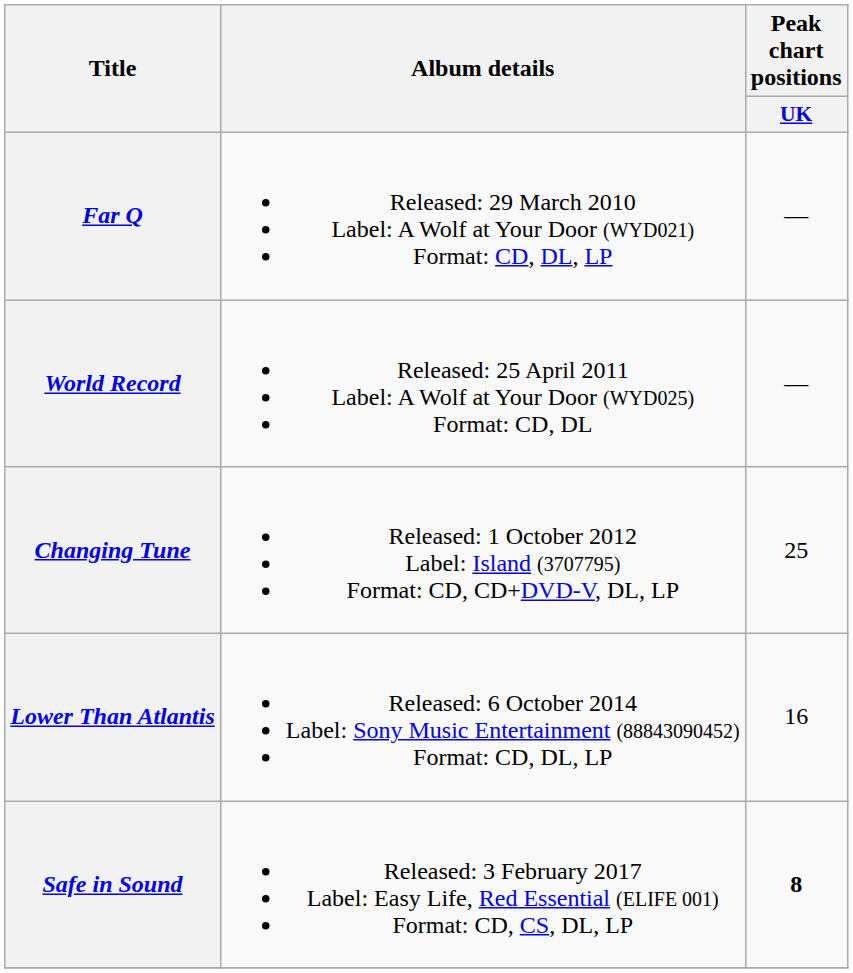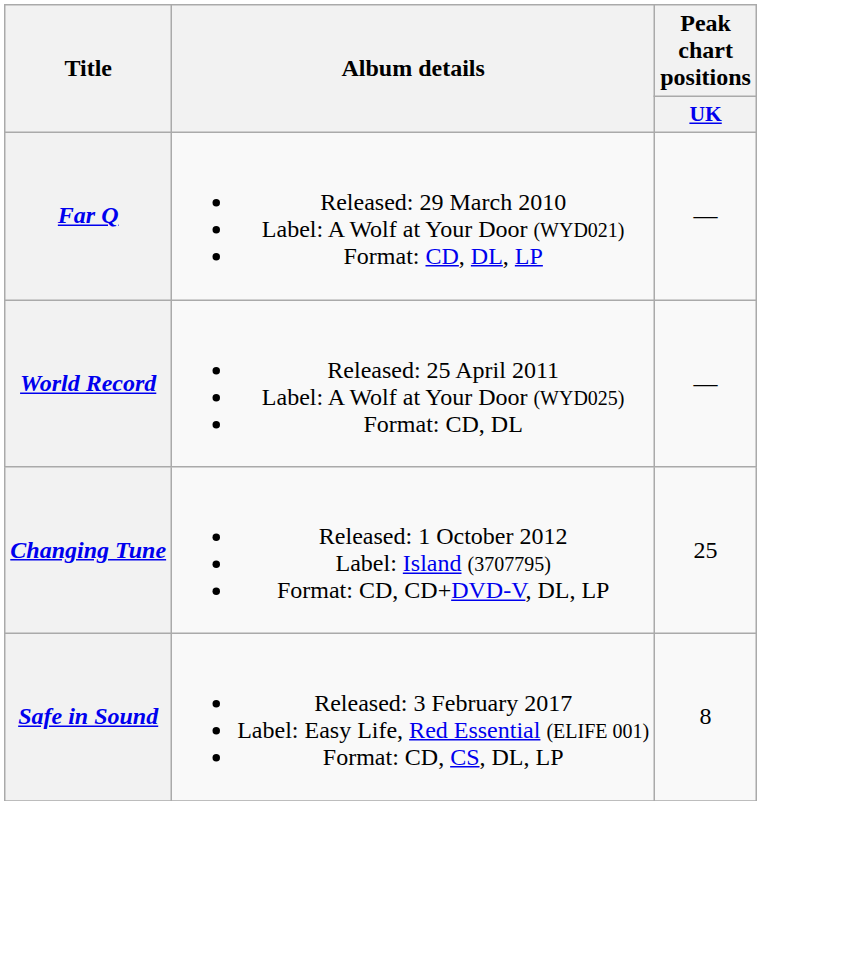- row: Lower Than Atlantis | Released: 6 October 2014 Label: Sony Music Entertainment (88843090452) Format: CD, DL, LP | 16
Safe in Sound | Peak chart positions / UK: bold -> normal
